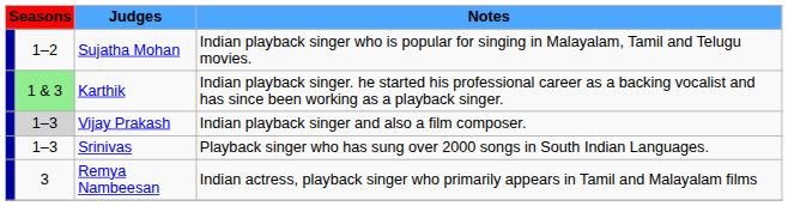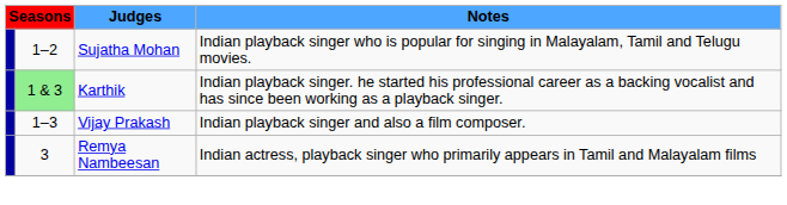Vijay Prakash | column 2: lightgrey background -> no background
- row: 1–3 | Srinivas | Playback singer who has sung over 2000 songs in South Indian Languages.
